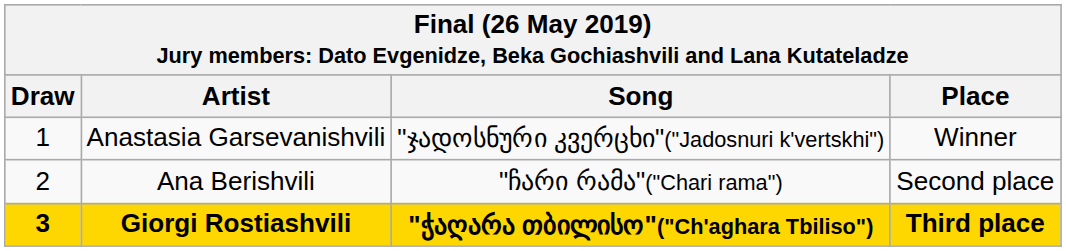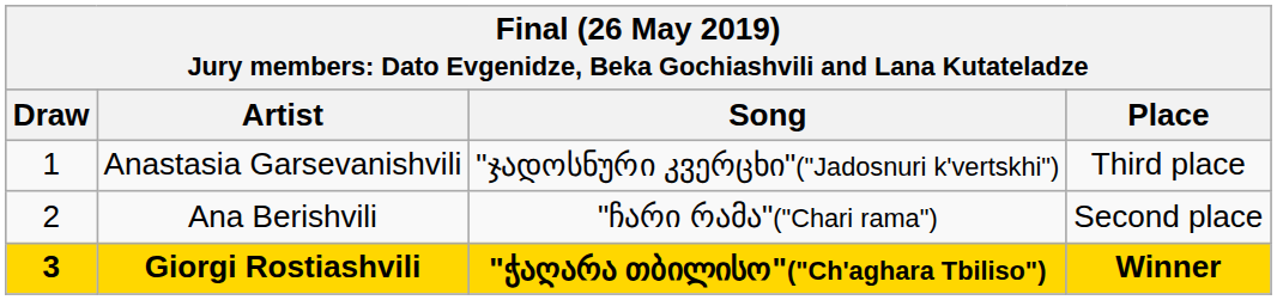Anastasia Garsevanishvili | Place: Winner -> Third place
Giorgi Rostiashvili | Place: Third place -> Winner
